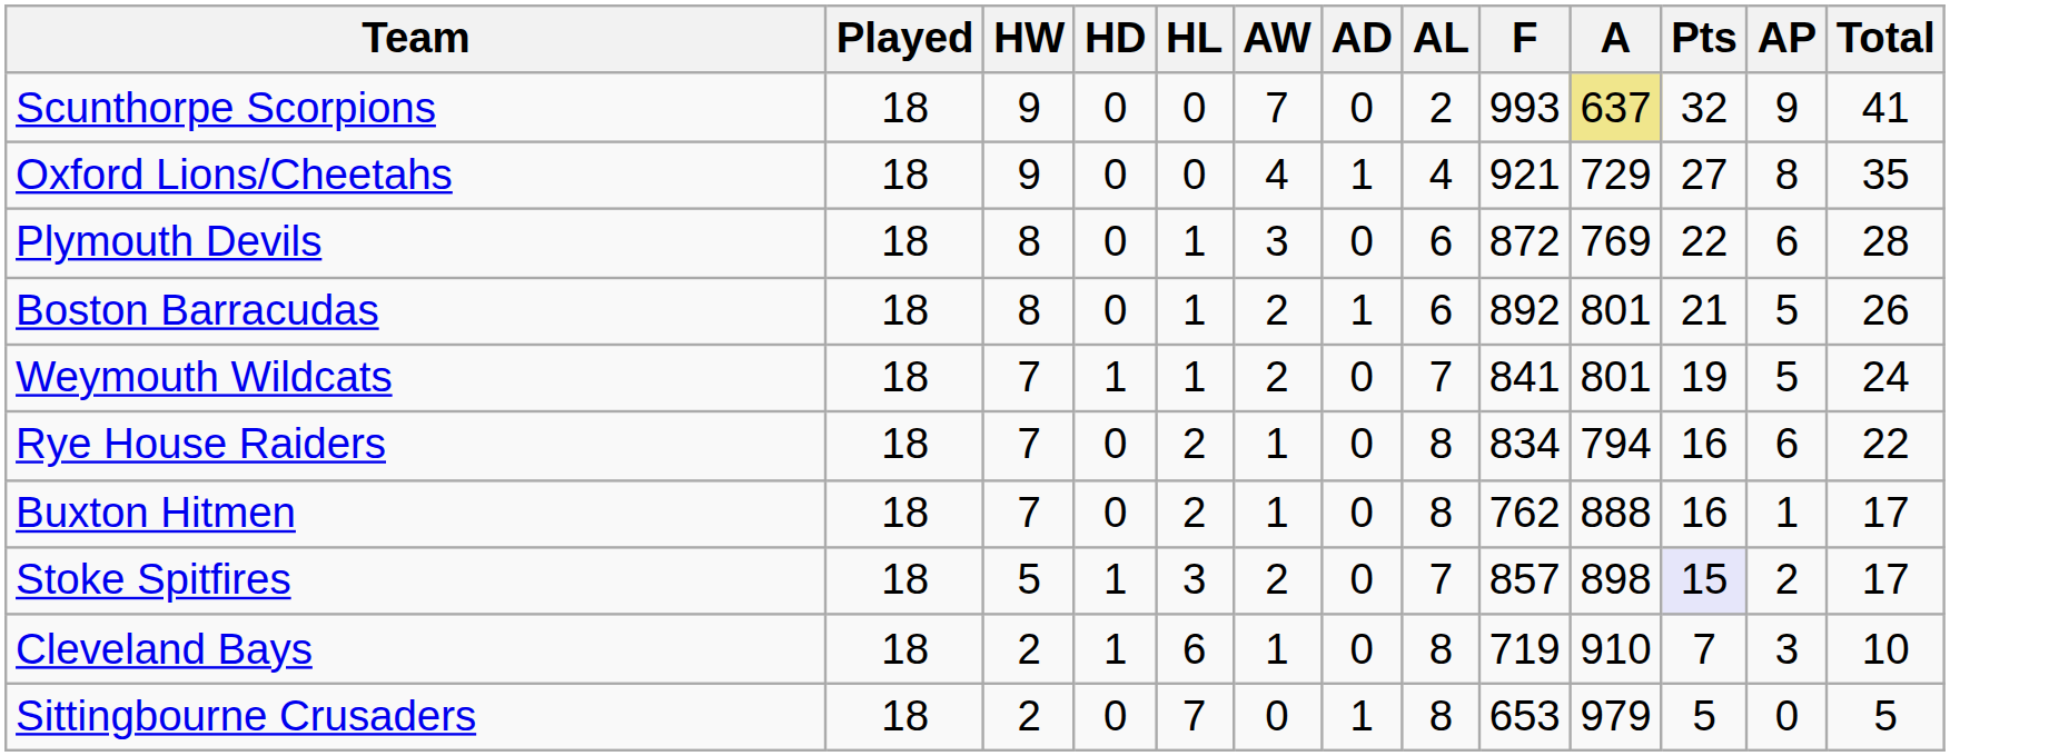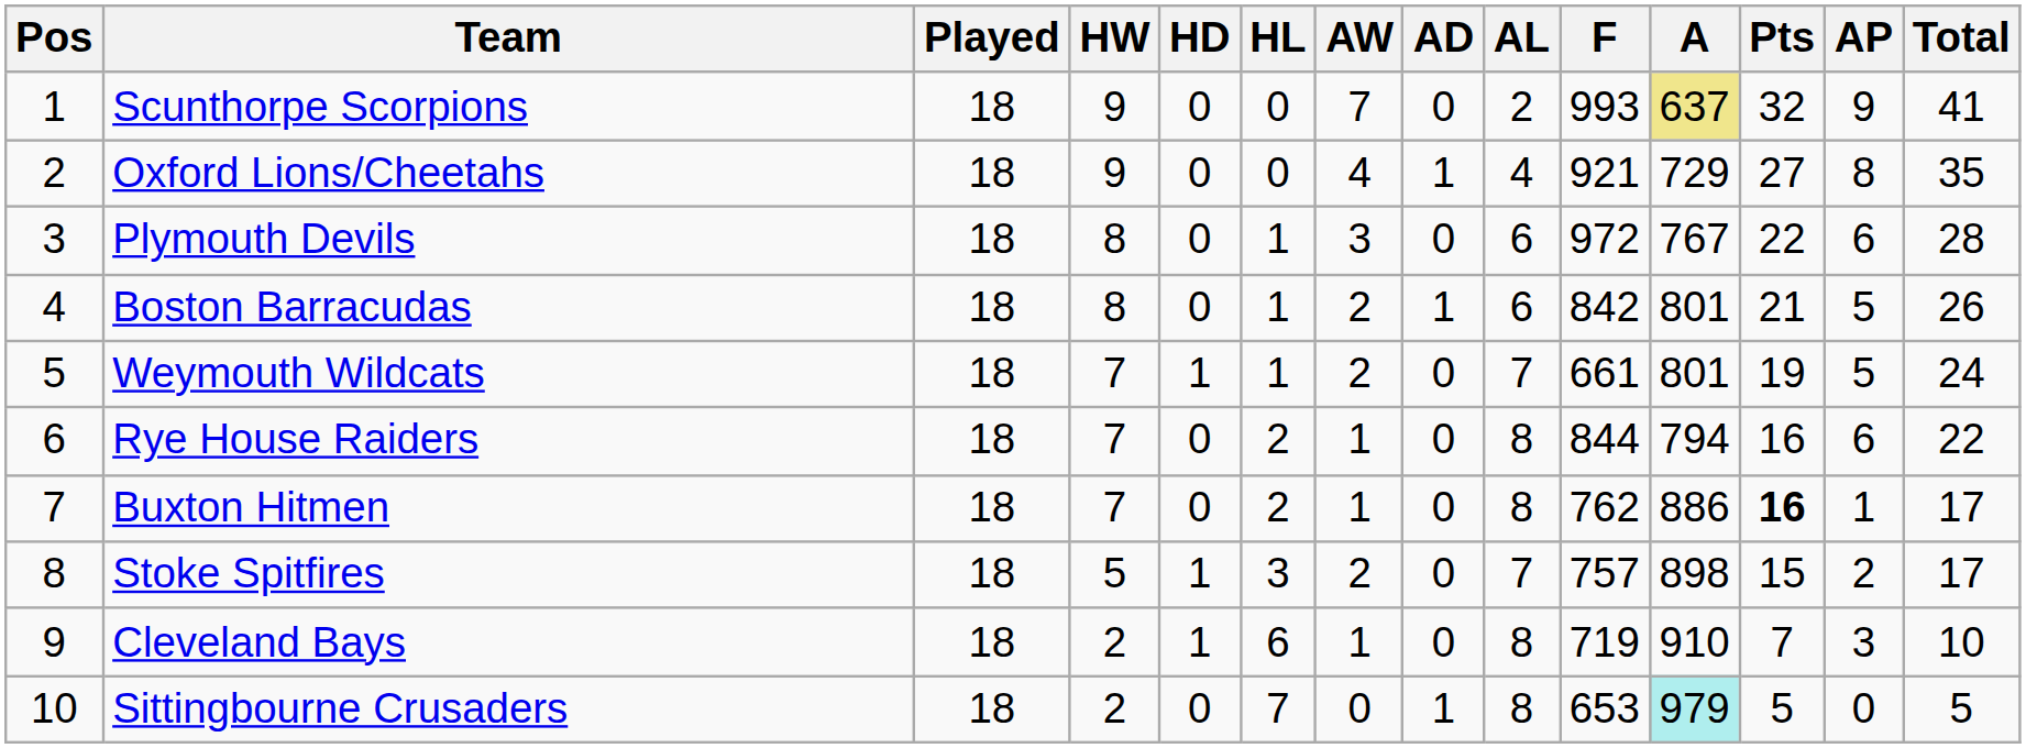+ column: Pos | 1 | 2 | 3 | 4 | 5 | 6 | 7 | 8 | 9 | 10
Plymouth Devils | F: 872 -> 972
Plymouth Devils | A: 769 -> 767
Boston Barracudas | F: 892 -> 842
Weymouth Wildcats | F: 841 -> 661
Rye House Raiders | F: 834 -> 844
Buxton Hitmen | A: 888 -> 886
Buxton Hitmen | Pts: normal -> bold
Stoke Spitfires | F: 857 -> 757
Stoke Spitfires | Pts: lavender background -> no background
Sittingbourne Crusaders | A: no background -> paleturquoise background
